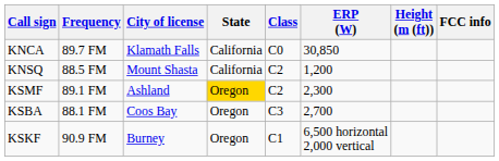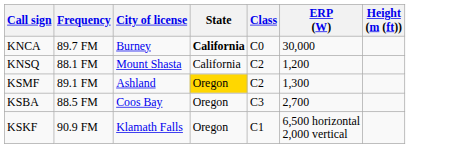- column: FCC info
KNCA | City of license: Klamath Falls -> Burney
KNCA | State: normal -> bold
KNCA | ERP (W): 30,850 -> 30,000
KNSQ | Frequency: 88.5 FM -> 88.1 FM
KSMF | ERP (W): 2,300 -> 1,300
KSBA | Frequency: 88.1 FM -> 88.5 FM
KSKF | City of license: Burney -> Klamath Falls
